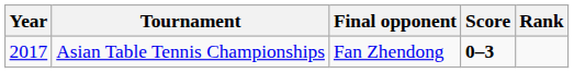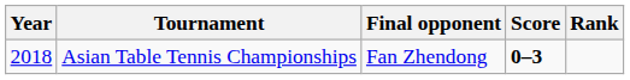Asian Table Tennis Championships | Year: 2017 -> 2018
